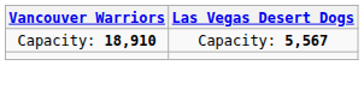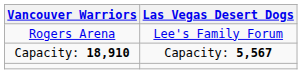+ row: Rogers Arena | Lee's Family Forum
